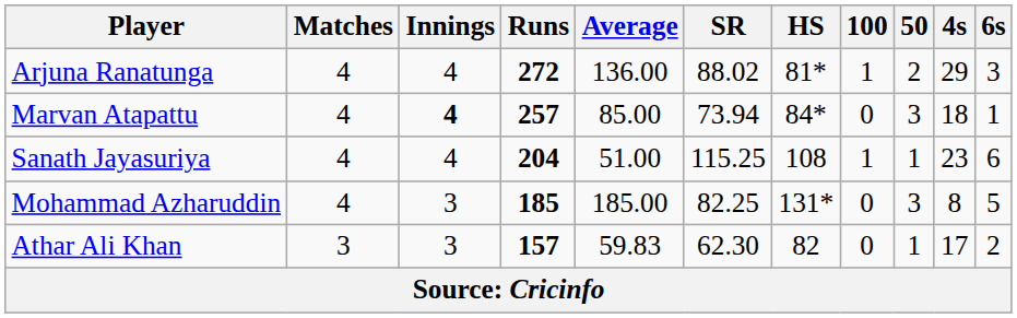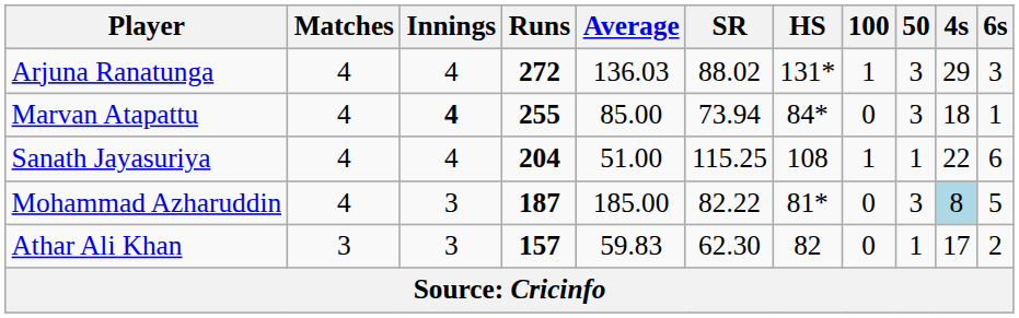Arjuna Ranatunga | Average: 136.00 -> 136.03
Arjuna Ranatunga | HS: 81* -> 131*
Arjuna Ranatunga | 50: 2 -> 3
Marvan Atapattu | Runs: 257 -> 255
Sanath Jayasuriya | 4s: 23 -> 22
Mohammad Azharuddin | Runs: 185 -> 187
Mohammad Azharuddin | SR: 82.25 -> 82.22
Mohammad Azharuddin | HS: 131* -> 81*
Mohammad Azharuddin | 4s: no background -> lightblue background
